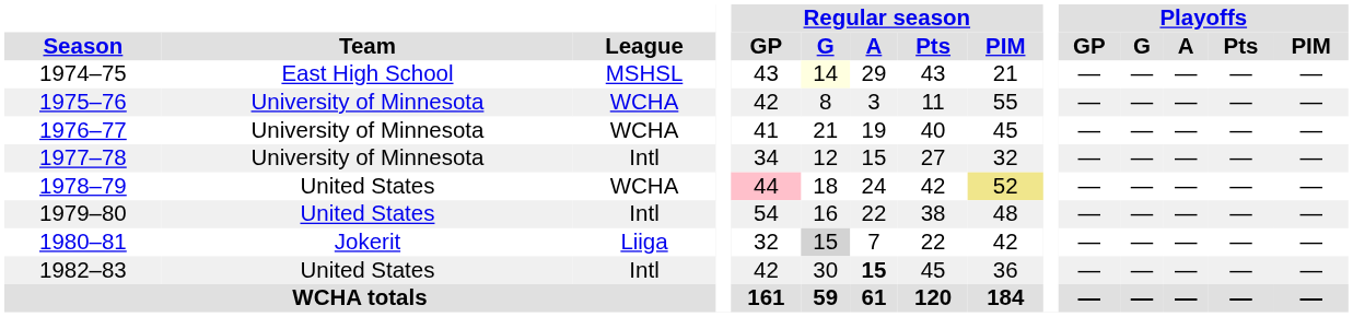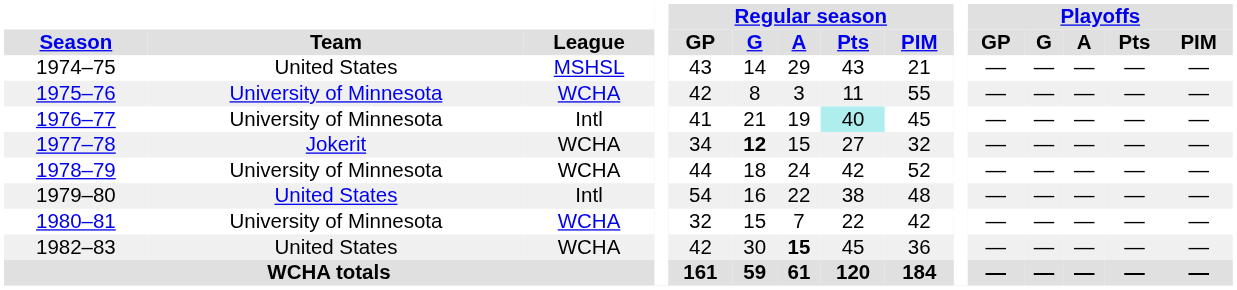1974–75 | Team: East High School -> United States
1974–75 | Regular season / G: lightyellow background -> no background
1976–77 | League: WCHA -> Intl
1976–77 | Regular season / Pts: no background -> paleturquoise background
1977–78 | Team: University of Minnesota -> Jokerit
1977–78 | League: Intl -> WCHA
1977–78 | Regular season / G: normal -> bold
1978–79 | Team: United States -> University of Minnesota
1978–79 | Regular season / GP: pink background -> no background
1978–79 | Regular season / PIM: khaki background -> no background
1980–81 | Team: Jokerit -> University of Minnesota
1980–81 | League: Liiga -> WCHA
1980–81 | Regular season / G: lightgrey background -> no background
1982–83 | League: Intl -> WCHA
